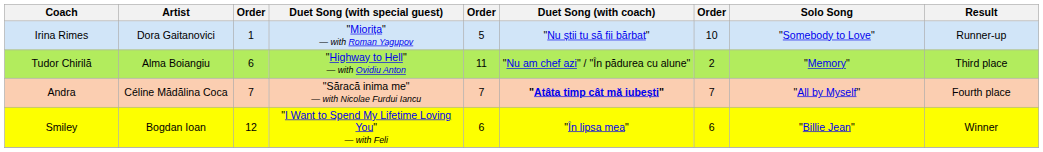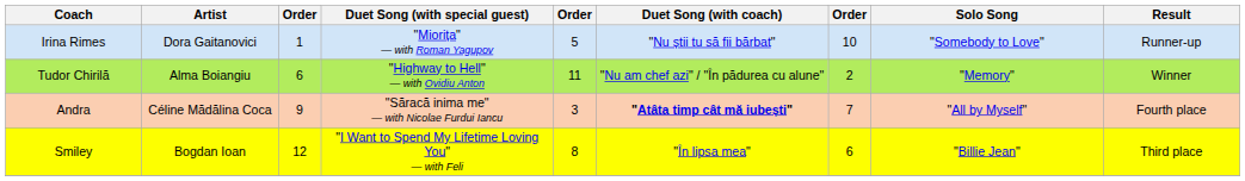Tudor Chirilă | Result: Third place -> Winner
Andra | column 3: 7 -> 9
Andra | column 5: 7 -> 3
Smiley | column 5: 6 -> 8
Smiley | Result: Winner -> Third place
